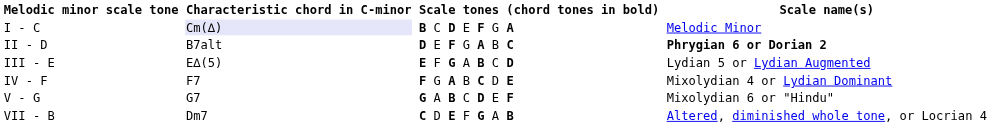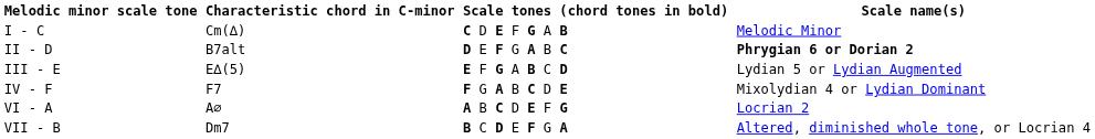I - C | Characteristic chord in C-minor: lavender background -> no background
I - C | Scale tones (chord tones in bold): B C D E F G A -> C D E F G A B
- row: V - G | G7 | G A B C D E F | Mixolydian 6 or "Hindu"
+ row: VI - A | A∅ | A B C D E F G | Locrian 2
VII - B | Scale tones (chord tones in bold): C D E F G A B -> B C D E F G A
